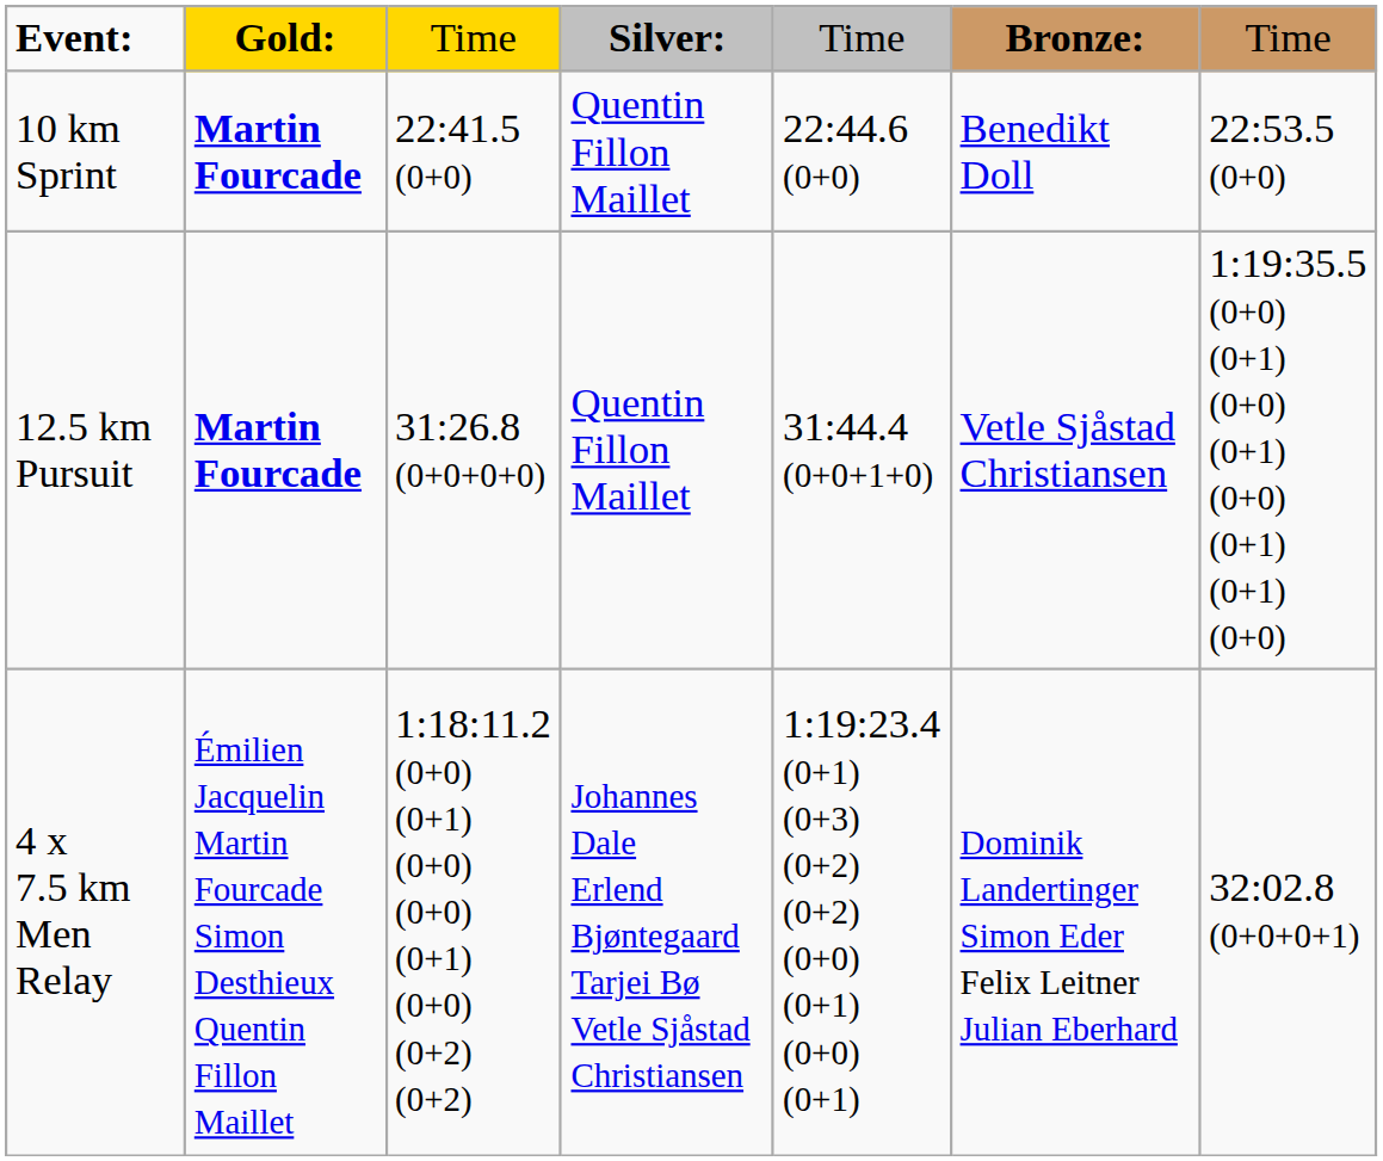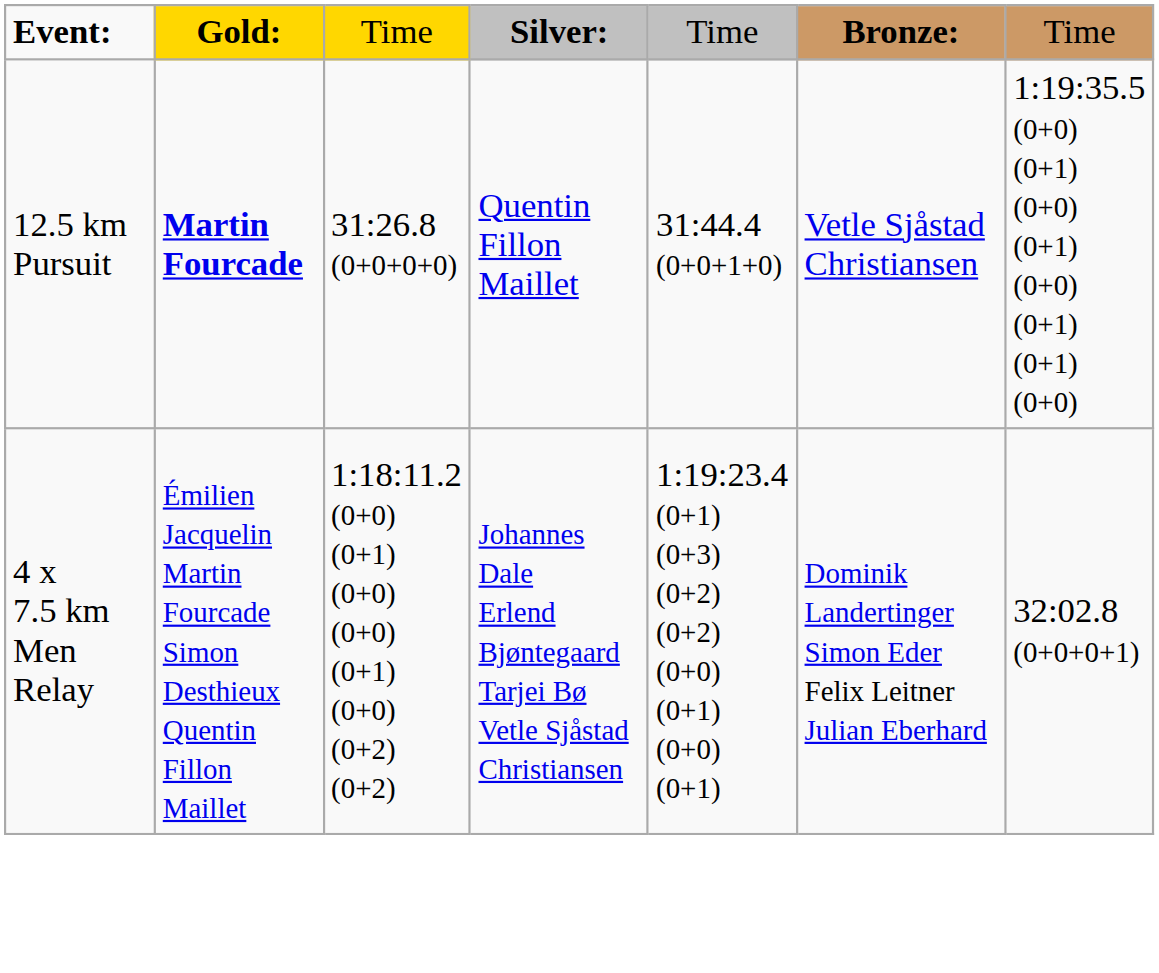- row: 10 km Sprint | Martin Fourcade | 22:41.5 (0+0) | Quentin Fillon Maillet | 22:44.6 (0+0) | Benedikt Doll | 22:53.5 (0+0)
